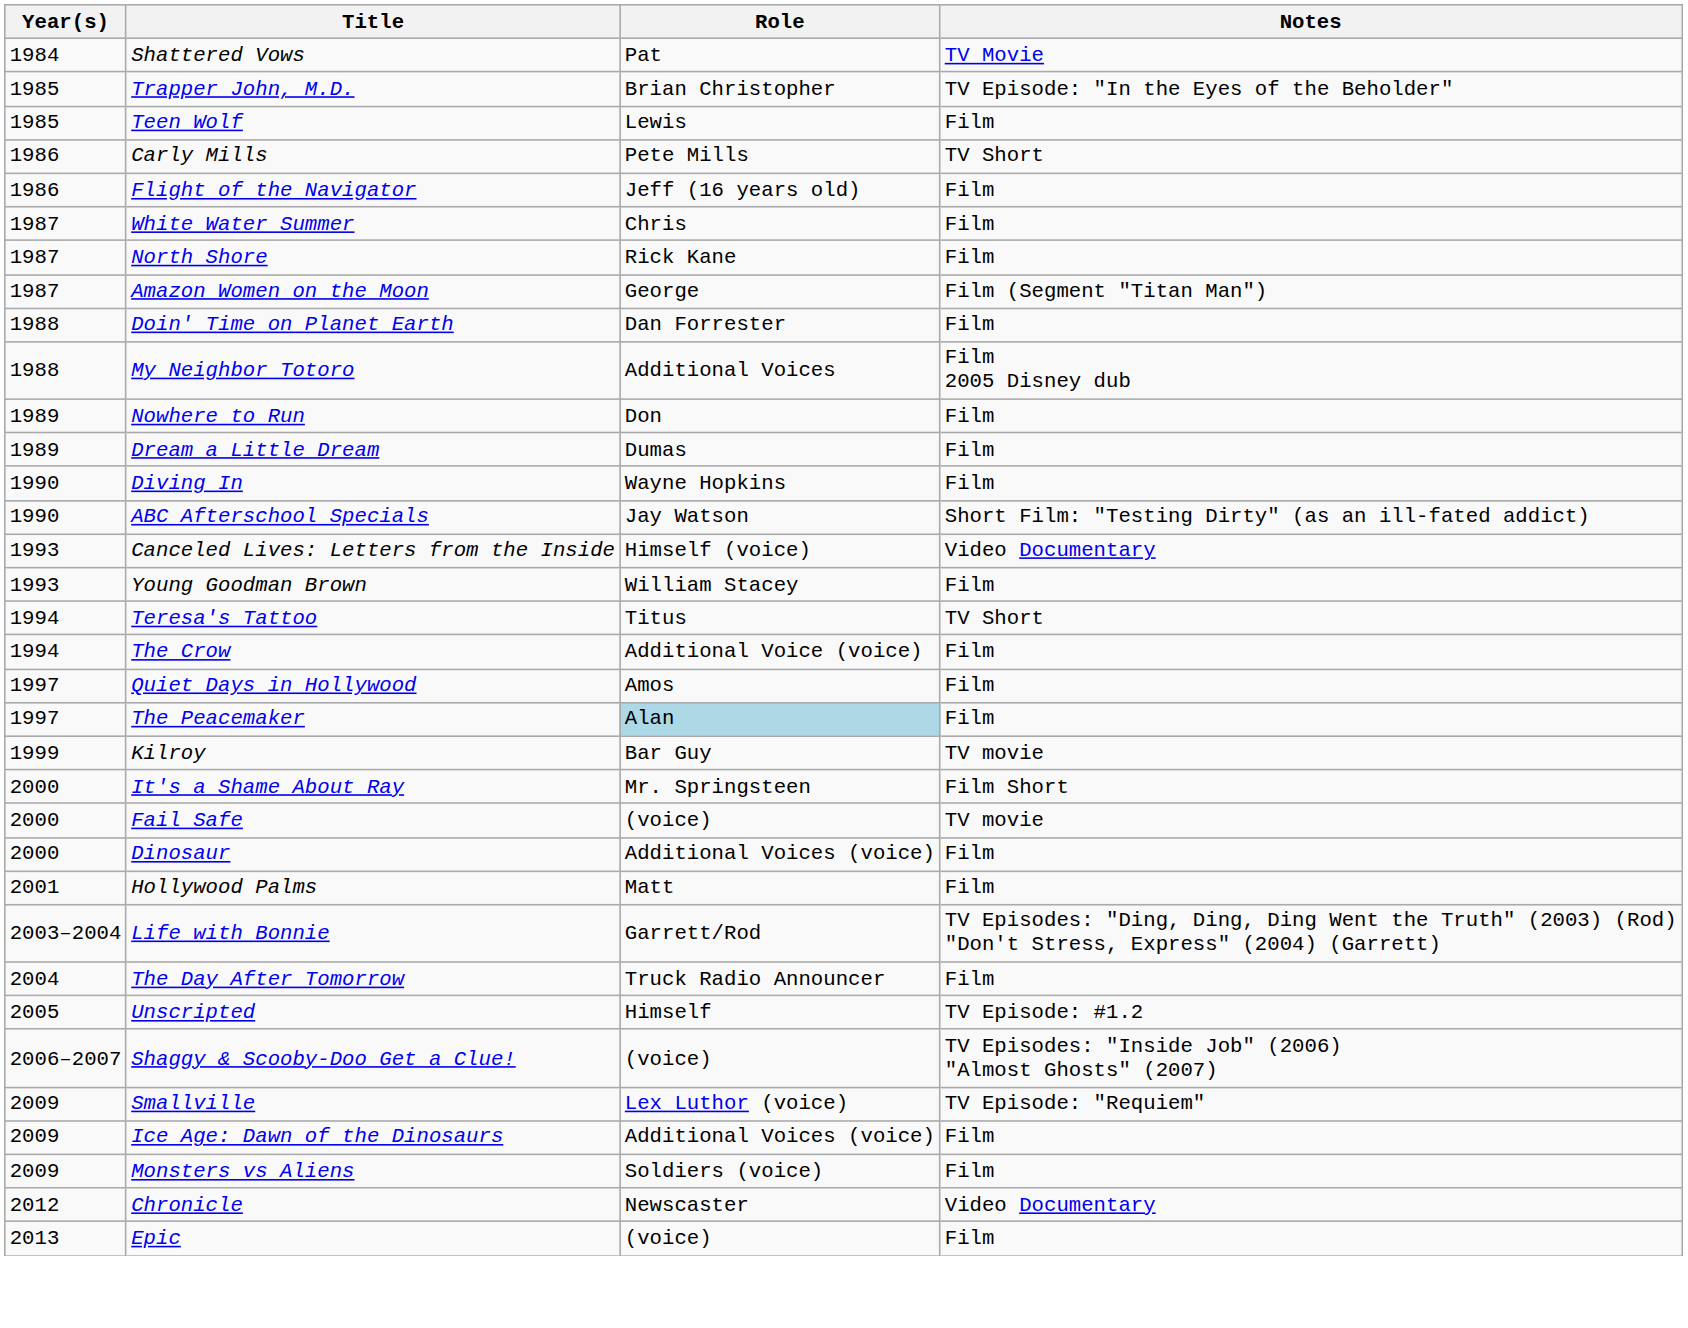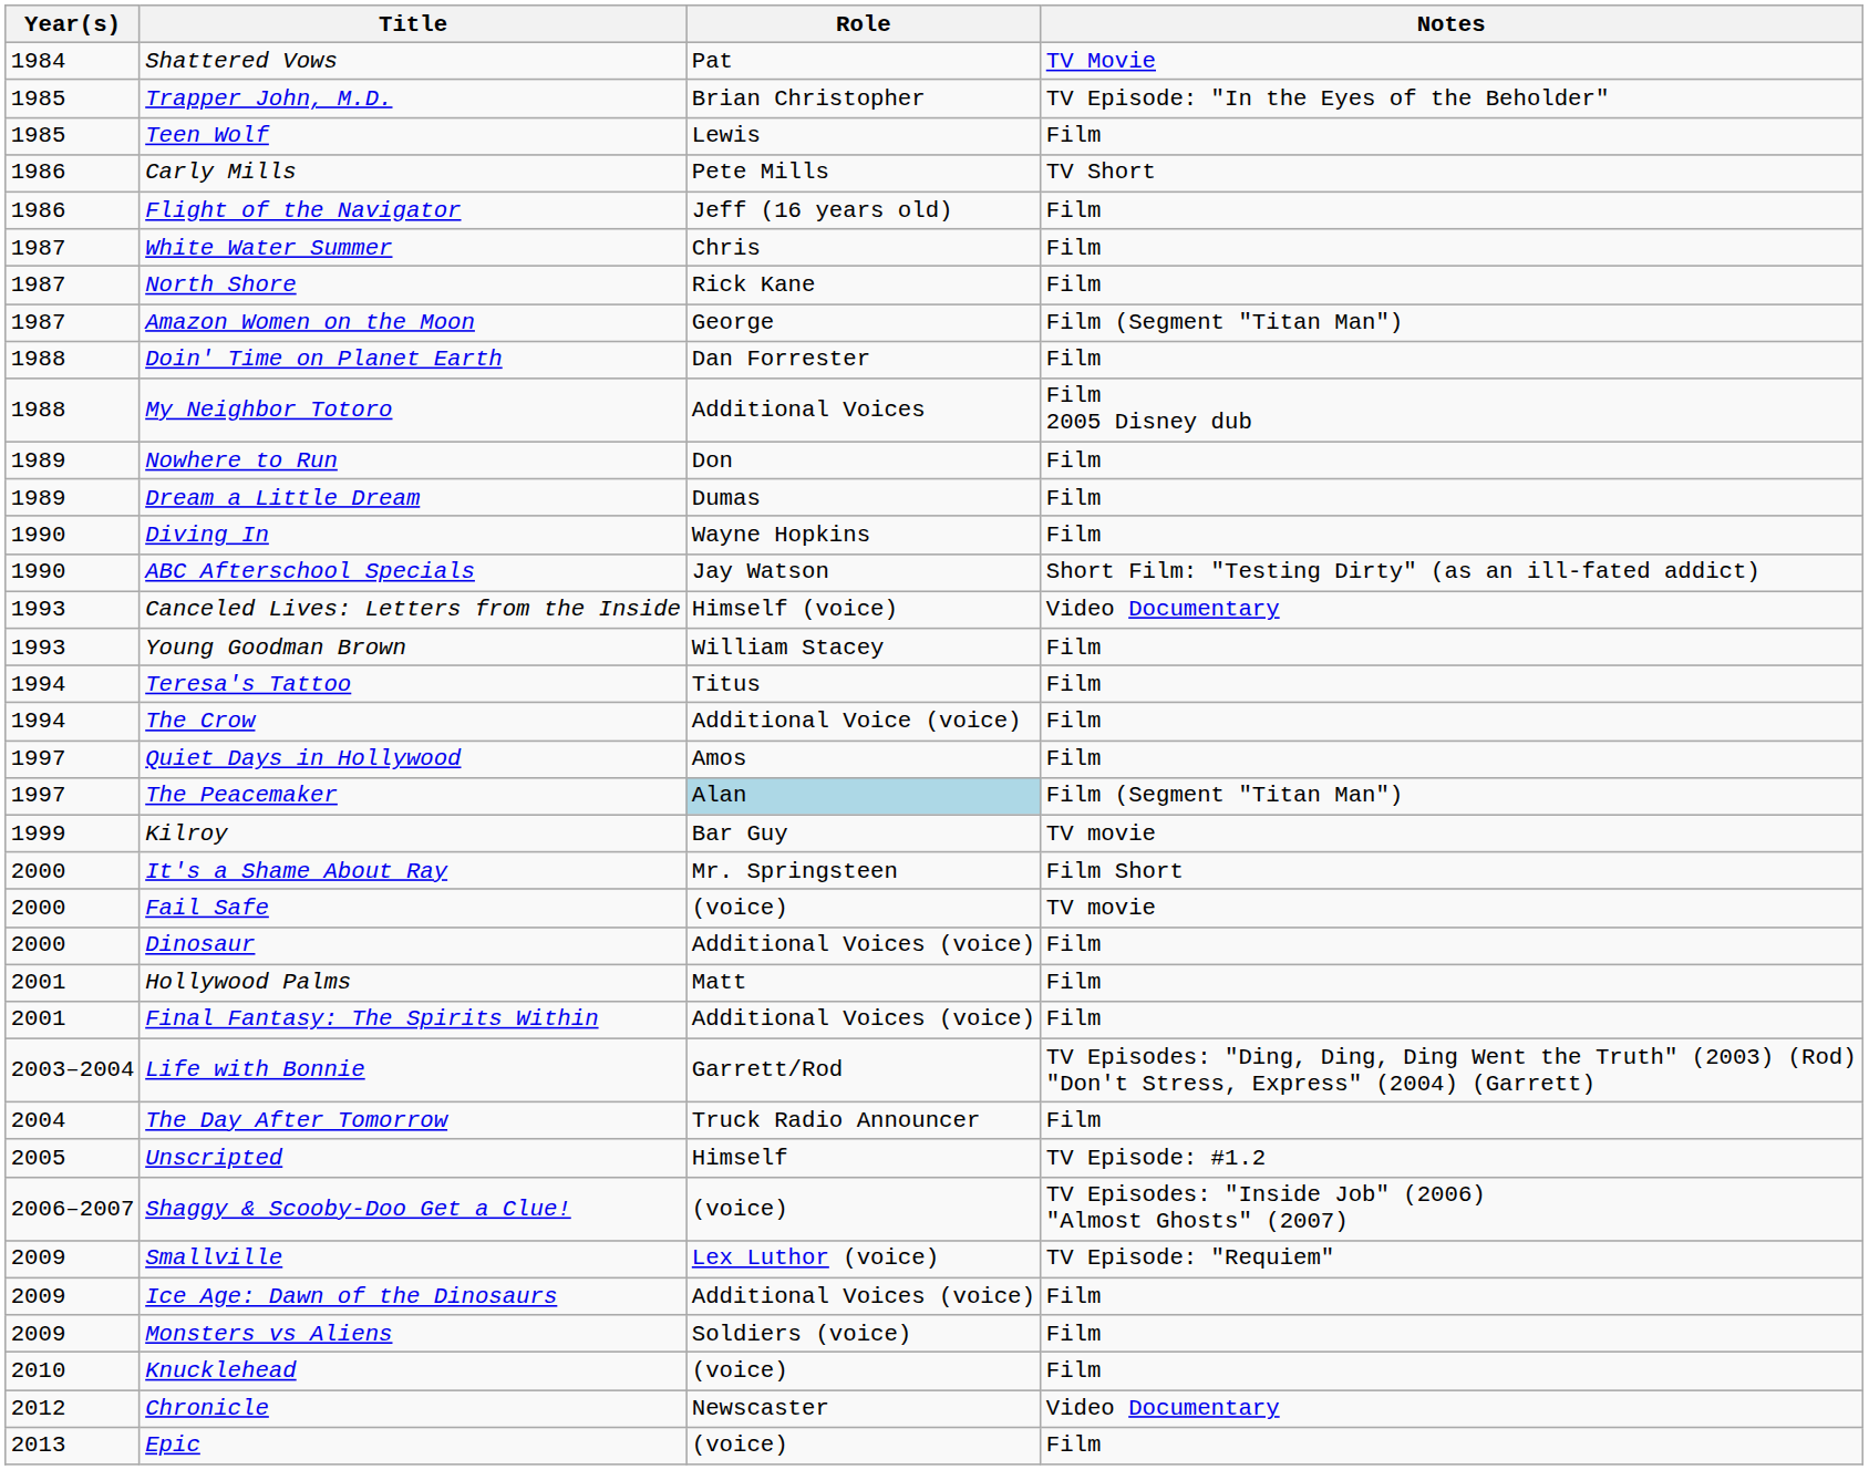Teresa's Tattoo | Notes: TV Short -> Film
The Peacemaker | Notes: Film -> Film (Segment "Titan Man")
+ row: 2001 | Final Fantasy: The Spirits Within | Additional Voices (voice) | Film
+ row: 2010 | Knucklehead | (voice) | Film
